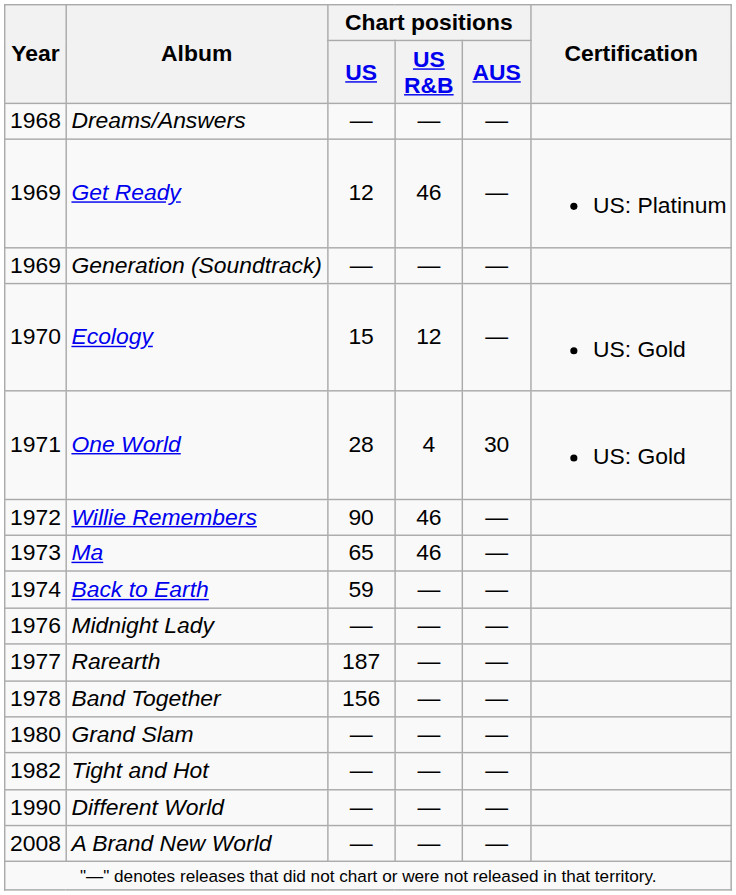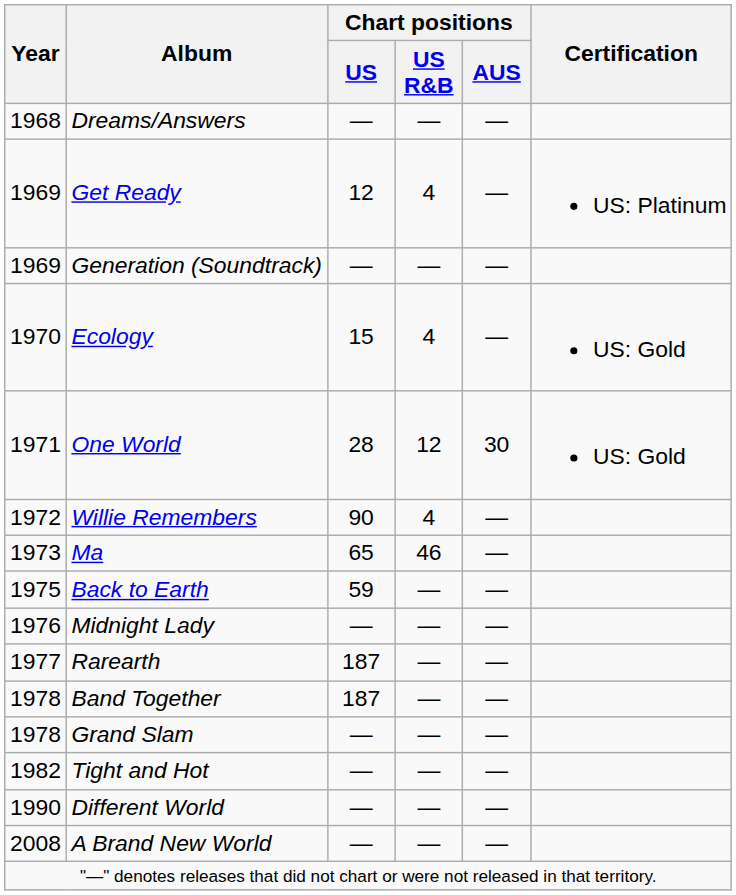Get Ready | Chart positions / US R&B: 46 -> 4
Ecology | Chart positions / US R&B: 12 -> 4
One World | Chart positions / US R&B: 4 -> 12
Willie Remembers | Chart positions / US R&B: 46 -> 4
Back to Earth | Year: 1974 -> 1975
Band Together | Chart positions / US: 156 -> 187
Grand Slam | Year: 1980 -> 1978
